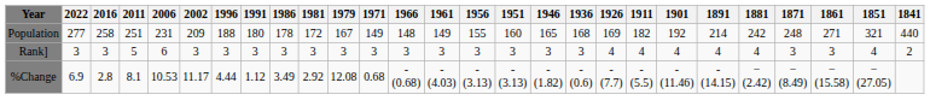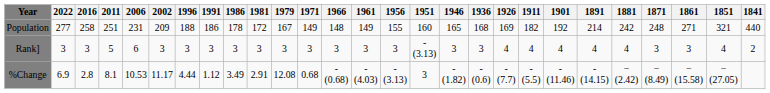Population | 1991: 180 -> 186
Rank] | 1951: 3 -> - (3.13)
%Change | 1981: 2.92 -> 2.91
%Change | 1951: - (3.13) -> 3
